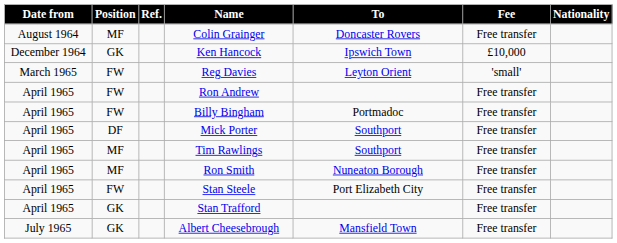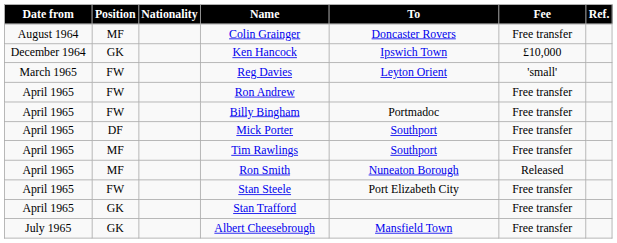columns swapped: Nationality <-> Ref.
Ron Smith | Fee: Free transfer -> Released
